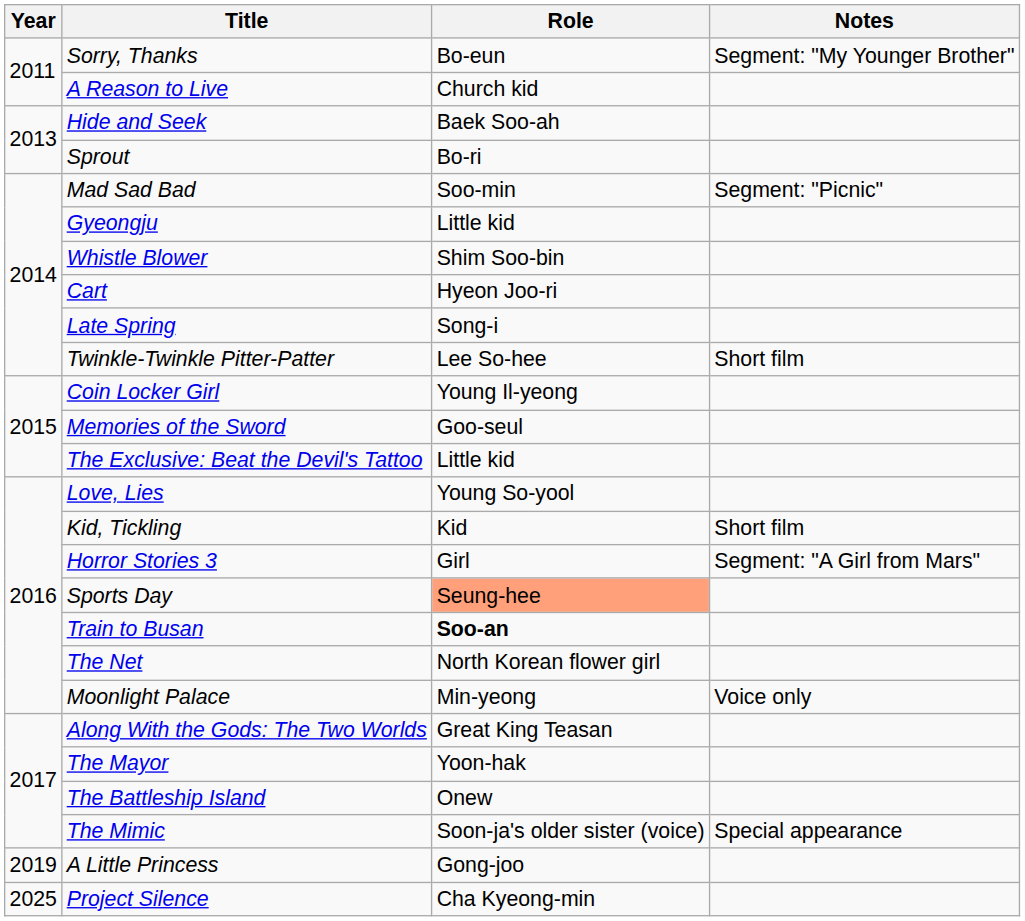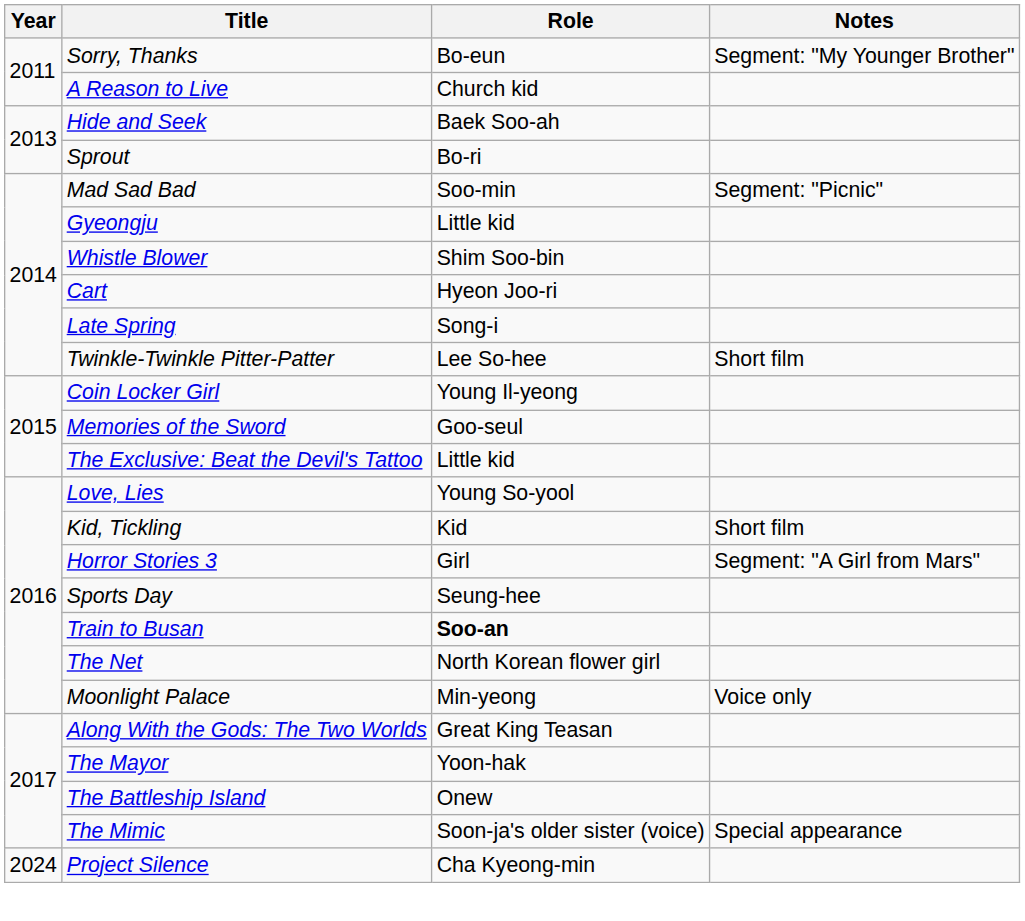Sports Day | Role: lightsalmon background -> no background
- row: 2019 | A Little Princess | Gong-joo
Project Silence | Year: 2025 -> 2024
